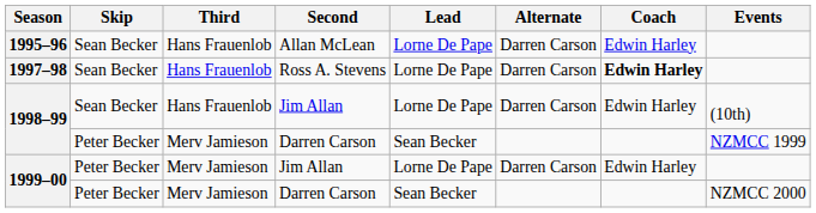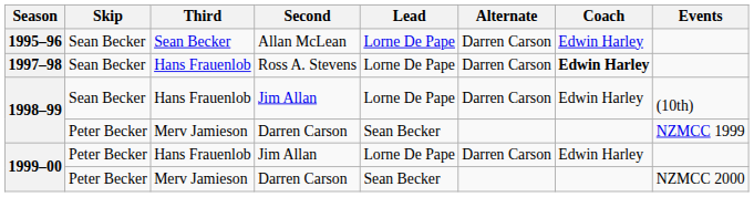1995–96 | Third: Hans Frauenlob -> Sean Becker
1999–00 / Jim Allan | Third: Merv Jamieson -> Hans Frauenlob
